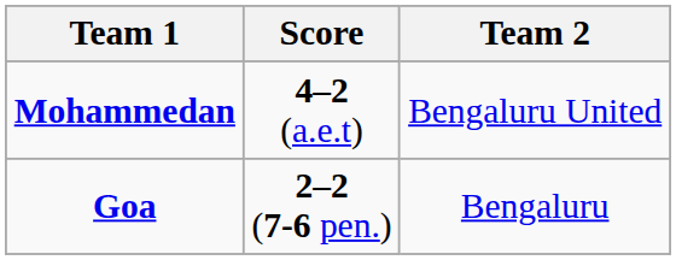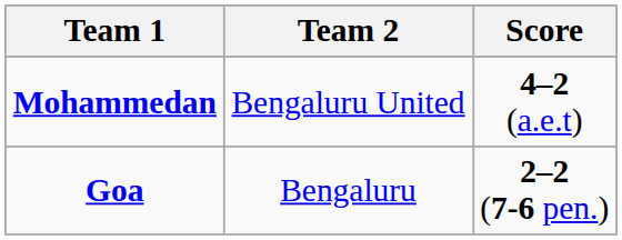columns swapped: Score <-> Team 2
